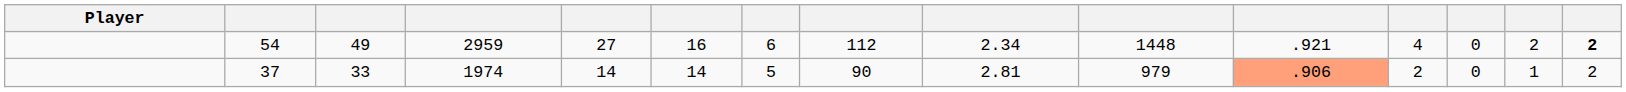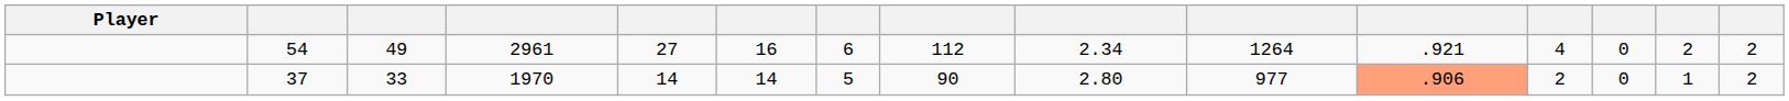54 | column 4: 2959 -> 2961
54 | column 10: 1448 -> 1264
54 | column 15: bold -> normal
37 | column 4: 1974 -> 1970
37 | column 9: 2.81 -> 2.80
37 | column 10: 979 -> 977
